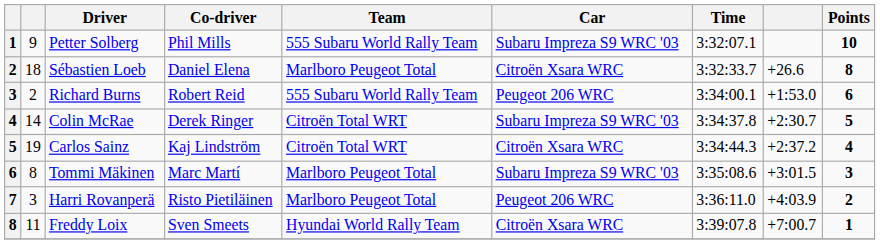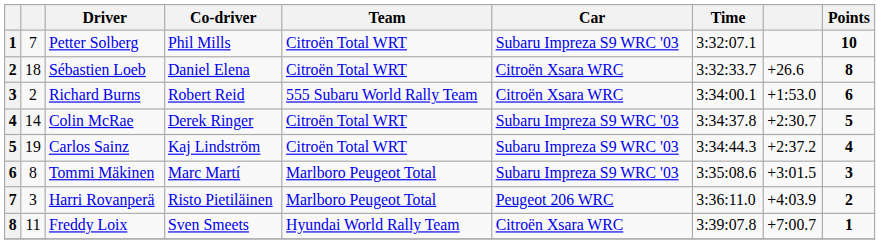Petter Solberg | column 2: 9 -> 7
Petter Solberg | Team: 555 Subaru World Rally Team -> Citroën Total WRT
Sébastien Loeb | Team: Marlboro Peugeot Total -> Citroën Total WRT
Richard Burns | Car: Peugeot 206 WRC -> Citroën Xsara WRC
Carlos Sainz | Car: Citroën Xsara WRC -> Subaru Impreza S9 WRC '03
